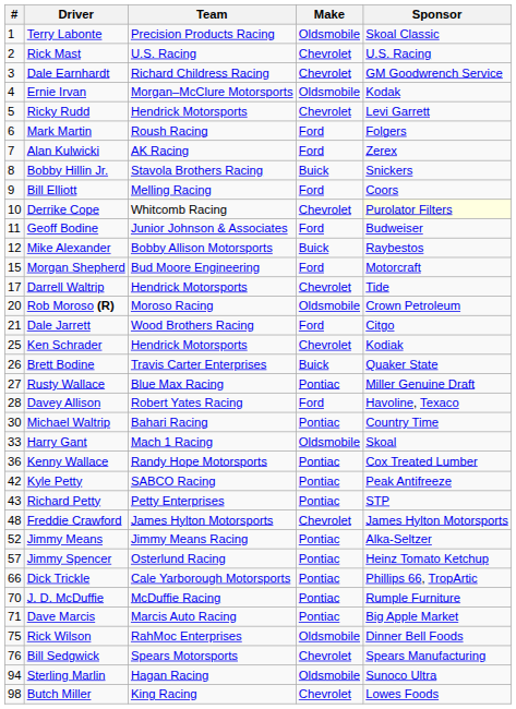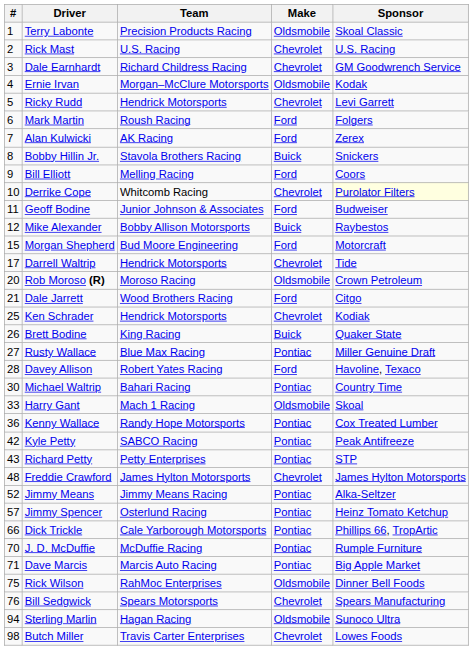Brett Bodine | Team: Travis Carter Enterprises -> King Racing
Butch Miller | Team: King Racing -> Travis Carter Enterprises
